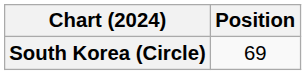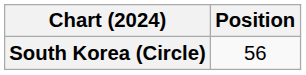South Korea (Circle) | Position: 69 -> 56
